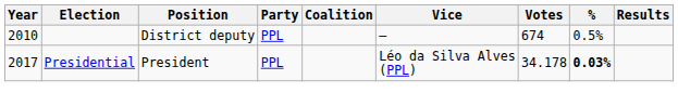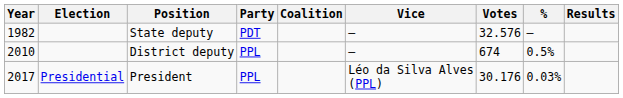+ row: 1982 | State deputy | PDT | — | 32.576 | –
President | Votes: 34.178 -> 30.176
President | %: bold -> normal
